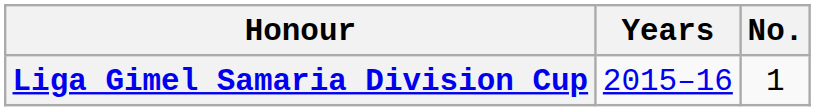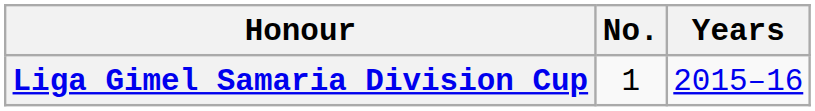columns swapped: No. <-> Years
